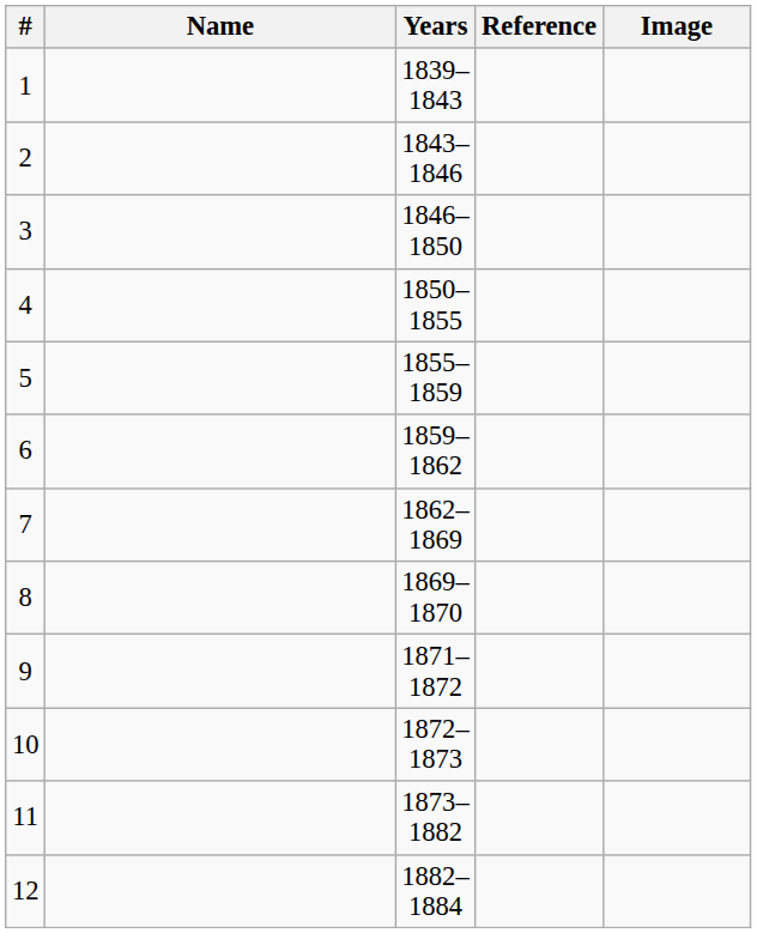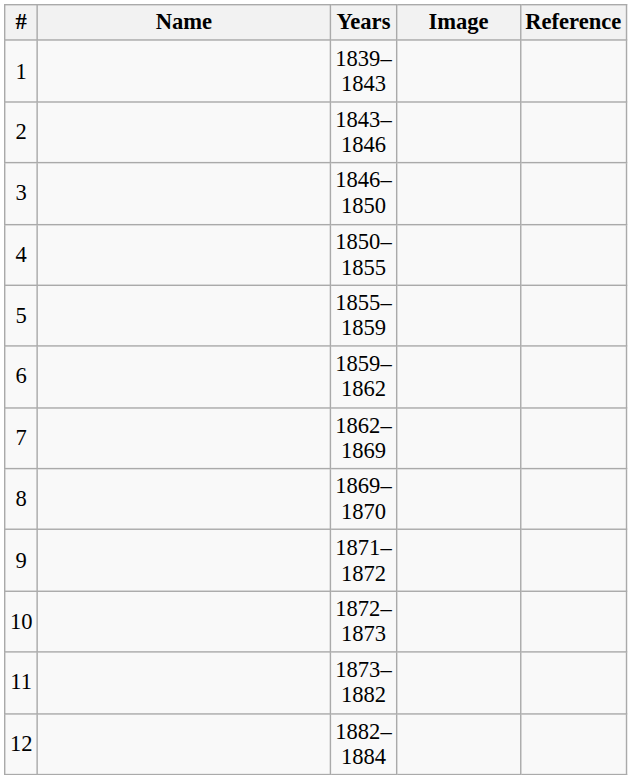columns swapped: Reference <-> Image
